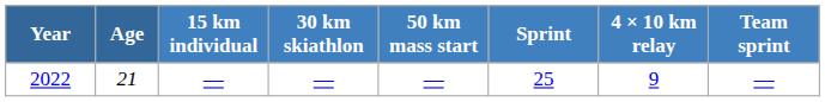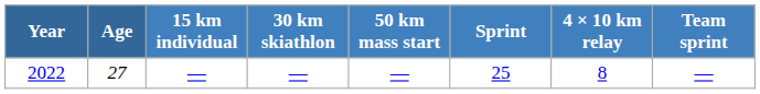2022 | Age: 21 -> 27
2022 | 4 × 10 km relay: 9 -> 8
